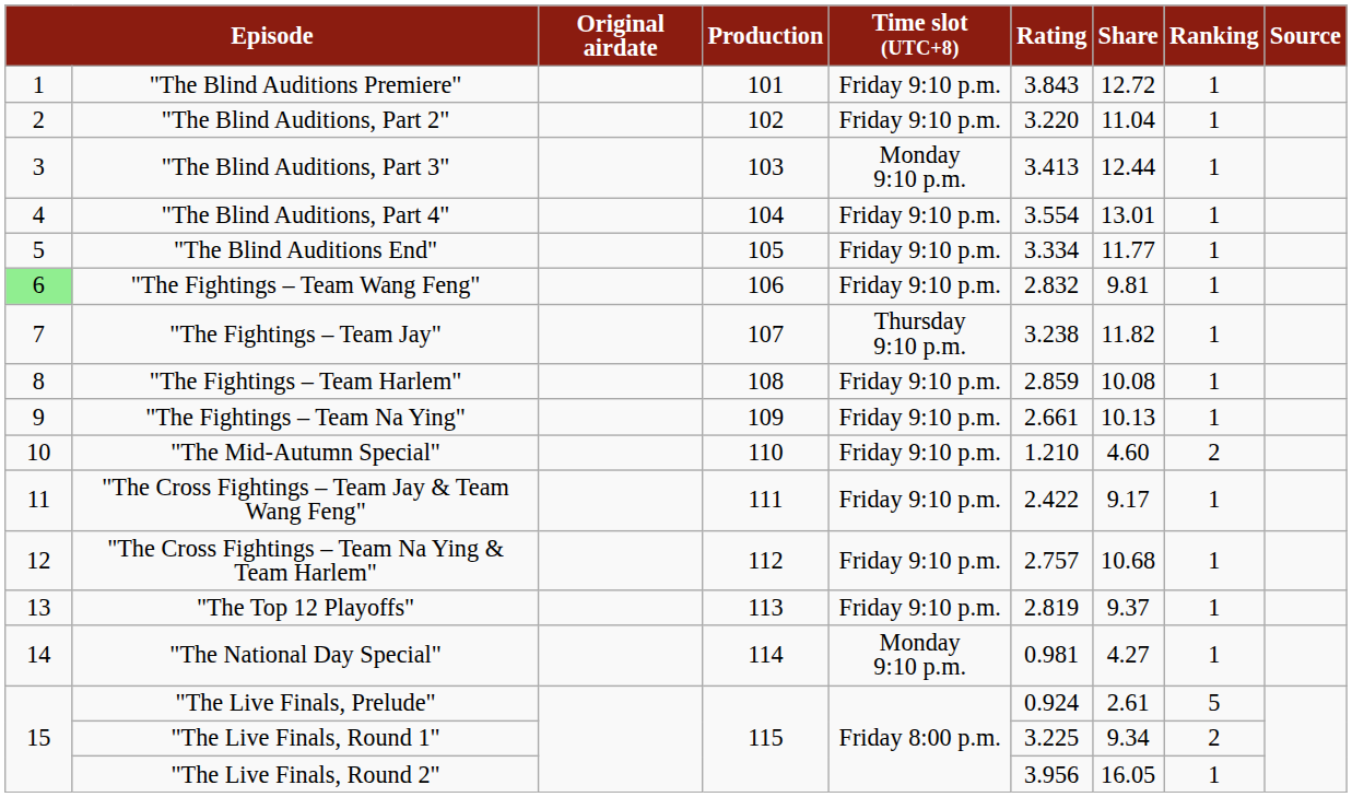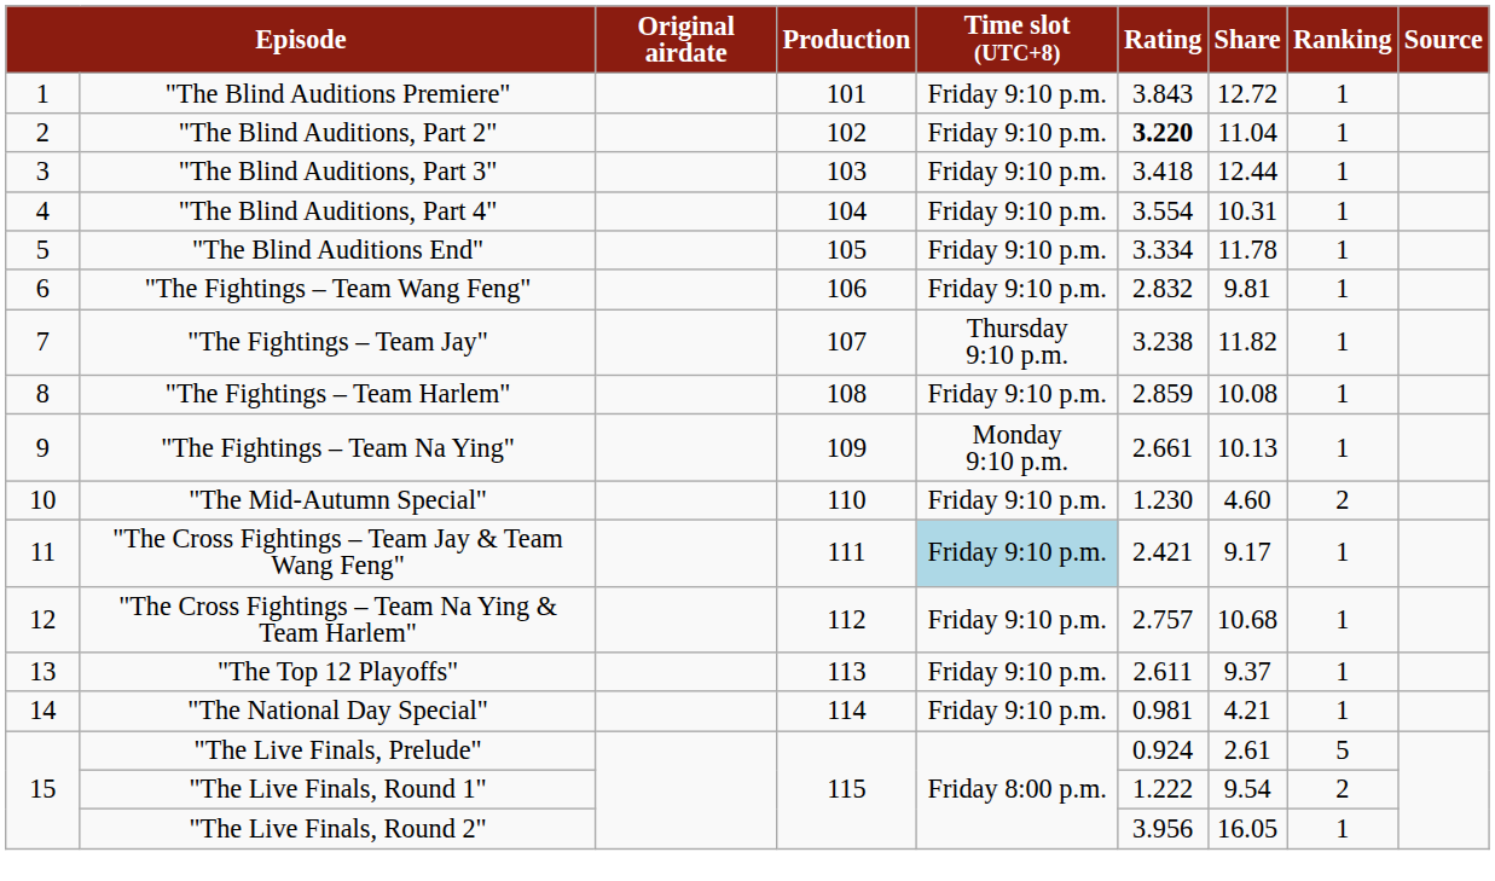"The Blind Auditions, Part 2" | Rating: normal -> bold
"The Blind Auditions, Part 3" | Time slot (UTC+8): Monday 9:10 p.m. -> Friday 9:10 p.m.
"The Blind Auditions, Part 3" | Rating: 3.413 -> 3.418
"The Blind Auditions, Part 4" | Share: 13.01 -> 10.31
"The Blind Auditions End" | Share: 11.77 -> 11.78
"The Fightings – Team Wang Feng" | column 1: lightgreen background -> no background
"The Fightings – Team Na Ying" | Time slot (UTC+8): Friday 9:10 p.m. -> Monday 9:10 p.m.
"The Mid-Autumn Special" | Rating: 1.210 -> 1.230
"The Cross Fightings – Team Jay & Team Wang Feng" | Time slot (UTC+8): no background -> lightblue background
"The Cross Fightings – Team Jay & Team Wang Feng" | Rating: 2.422 -> 2.421
"The Top 12 Playoffs" | Rating: 2.819 -> 2.611
"The National Day Special" | Time slot (UTC+8): Monday 9:10 p.m. -> Friday 9:10 p.m.
"The National Day Special" | Share: 4.27 -> 4.21
"The Live Finals, Round 1" | Rating: 3.225 -> 1.222
"The Live Finals, Round 1" | Share: 9.34 -> 9.54
